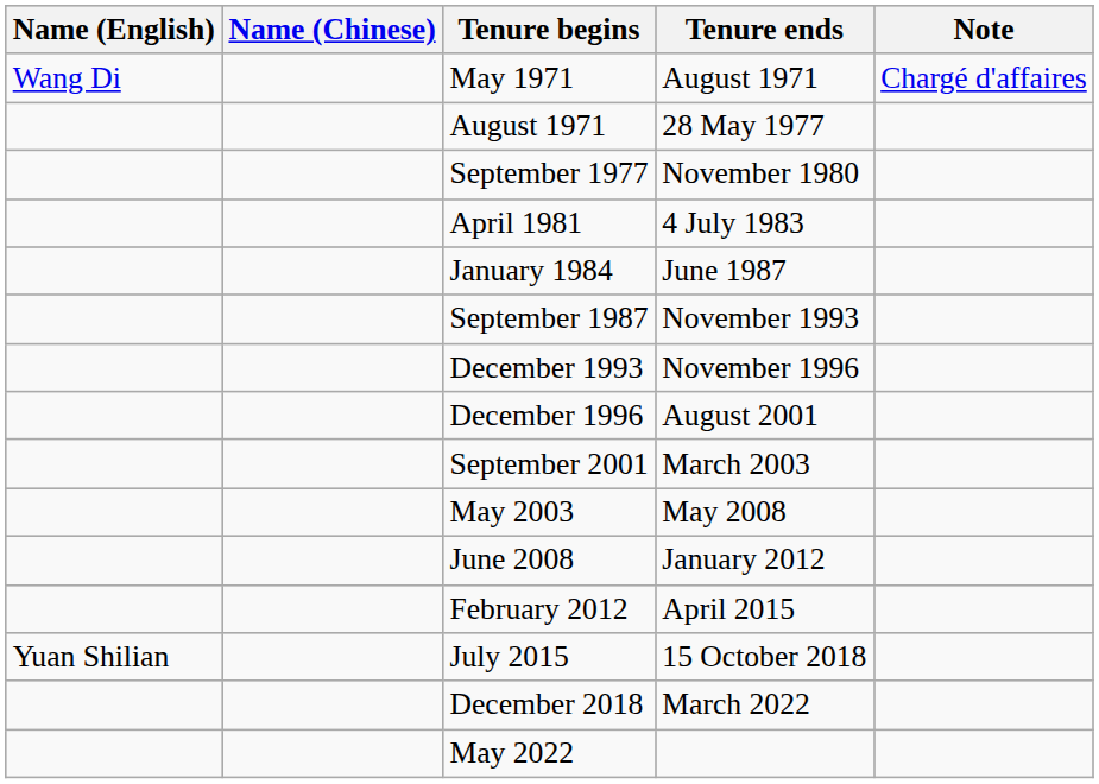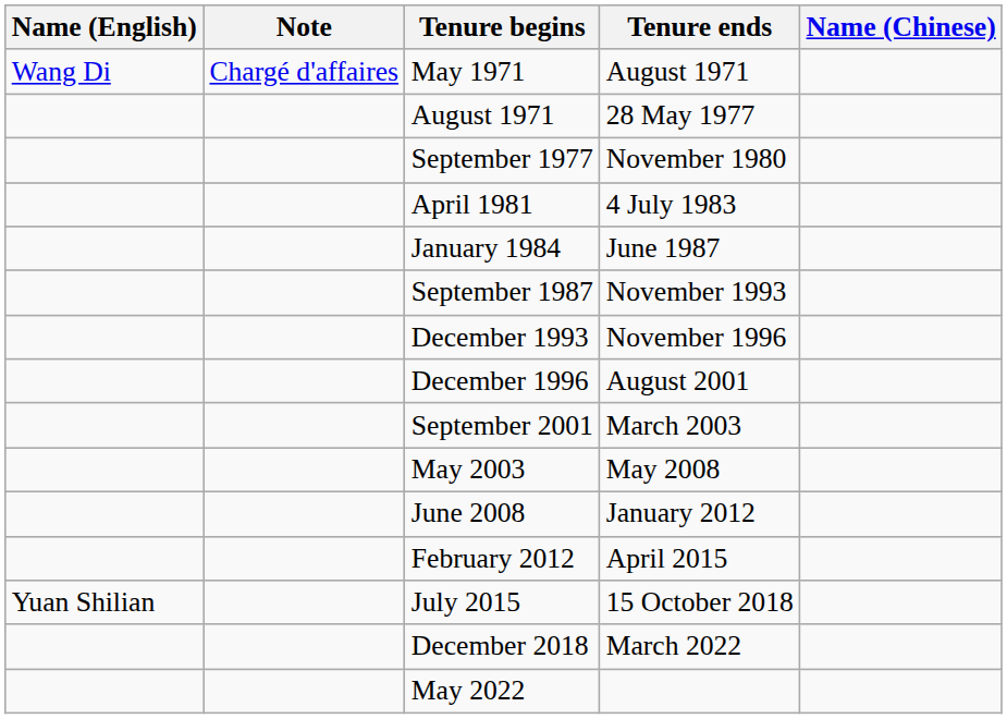columns swapped: Name (Chinese) <-> Note
